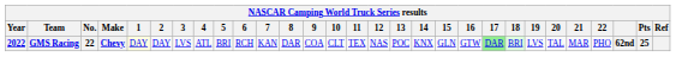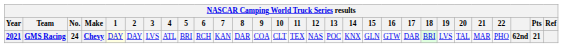GMS Racing | Year: 2022 -> 2021
GMS Racing | No.: 22 -> 24
GMS Racing | 17: lightgreen background -> no background
GMS Racing | Pts: 25 -> 21
